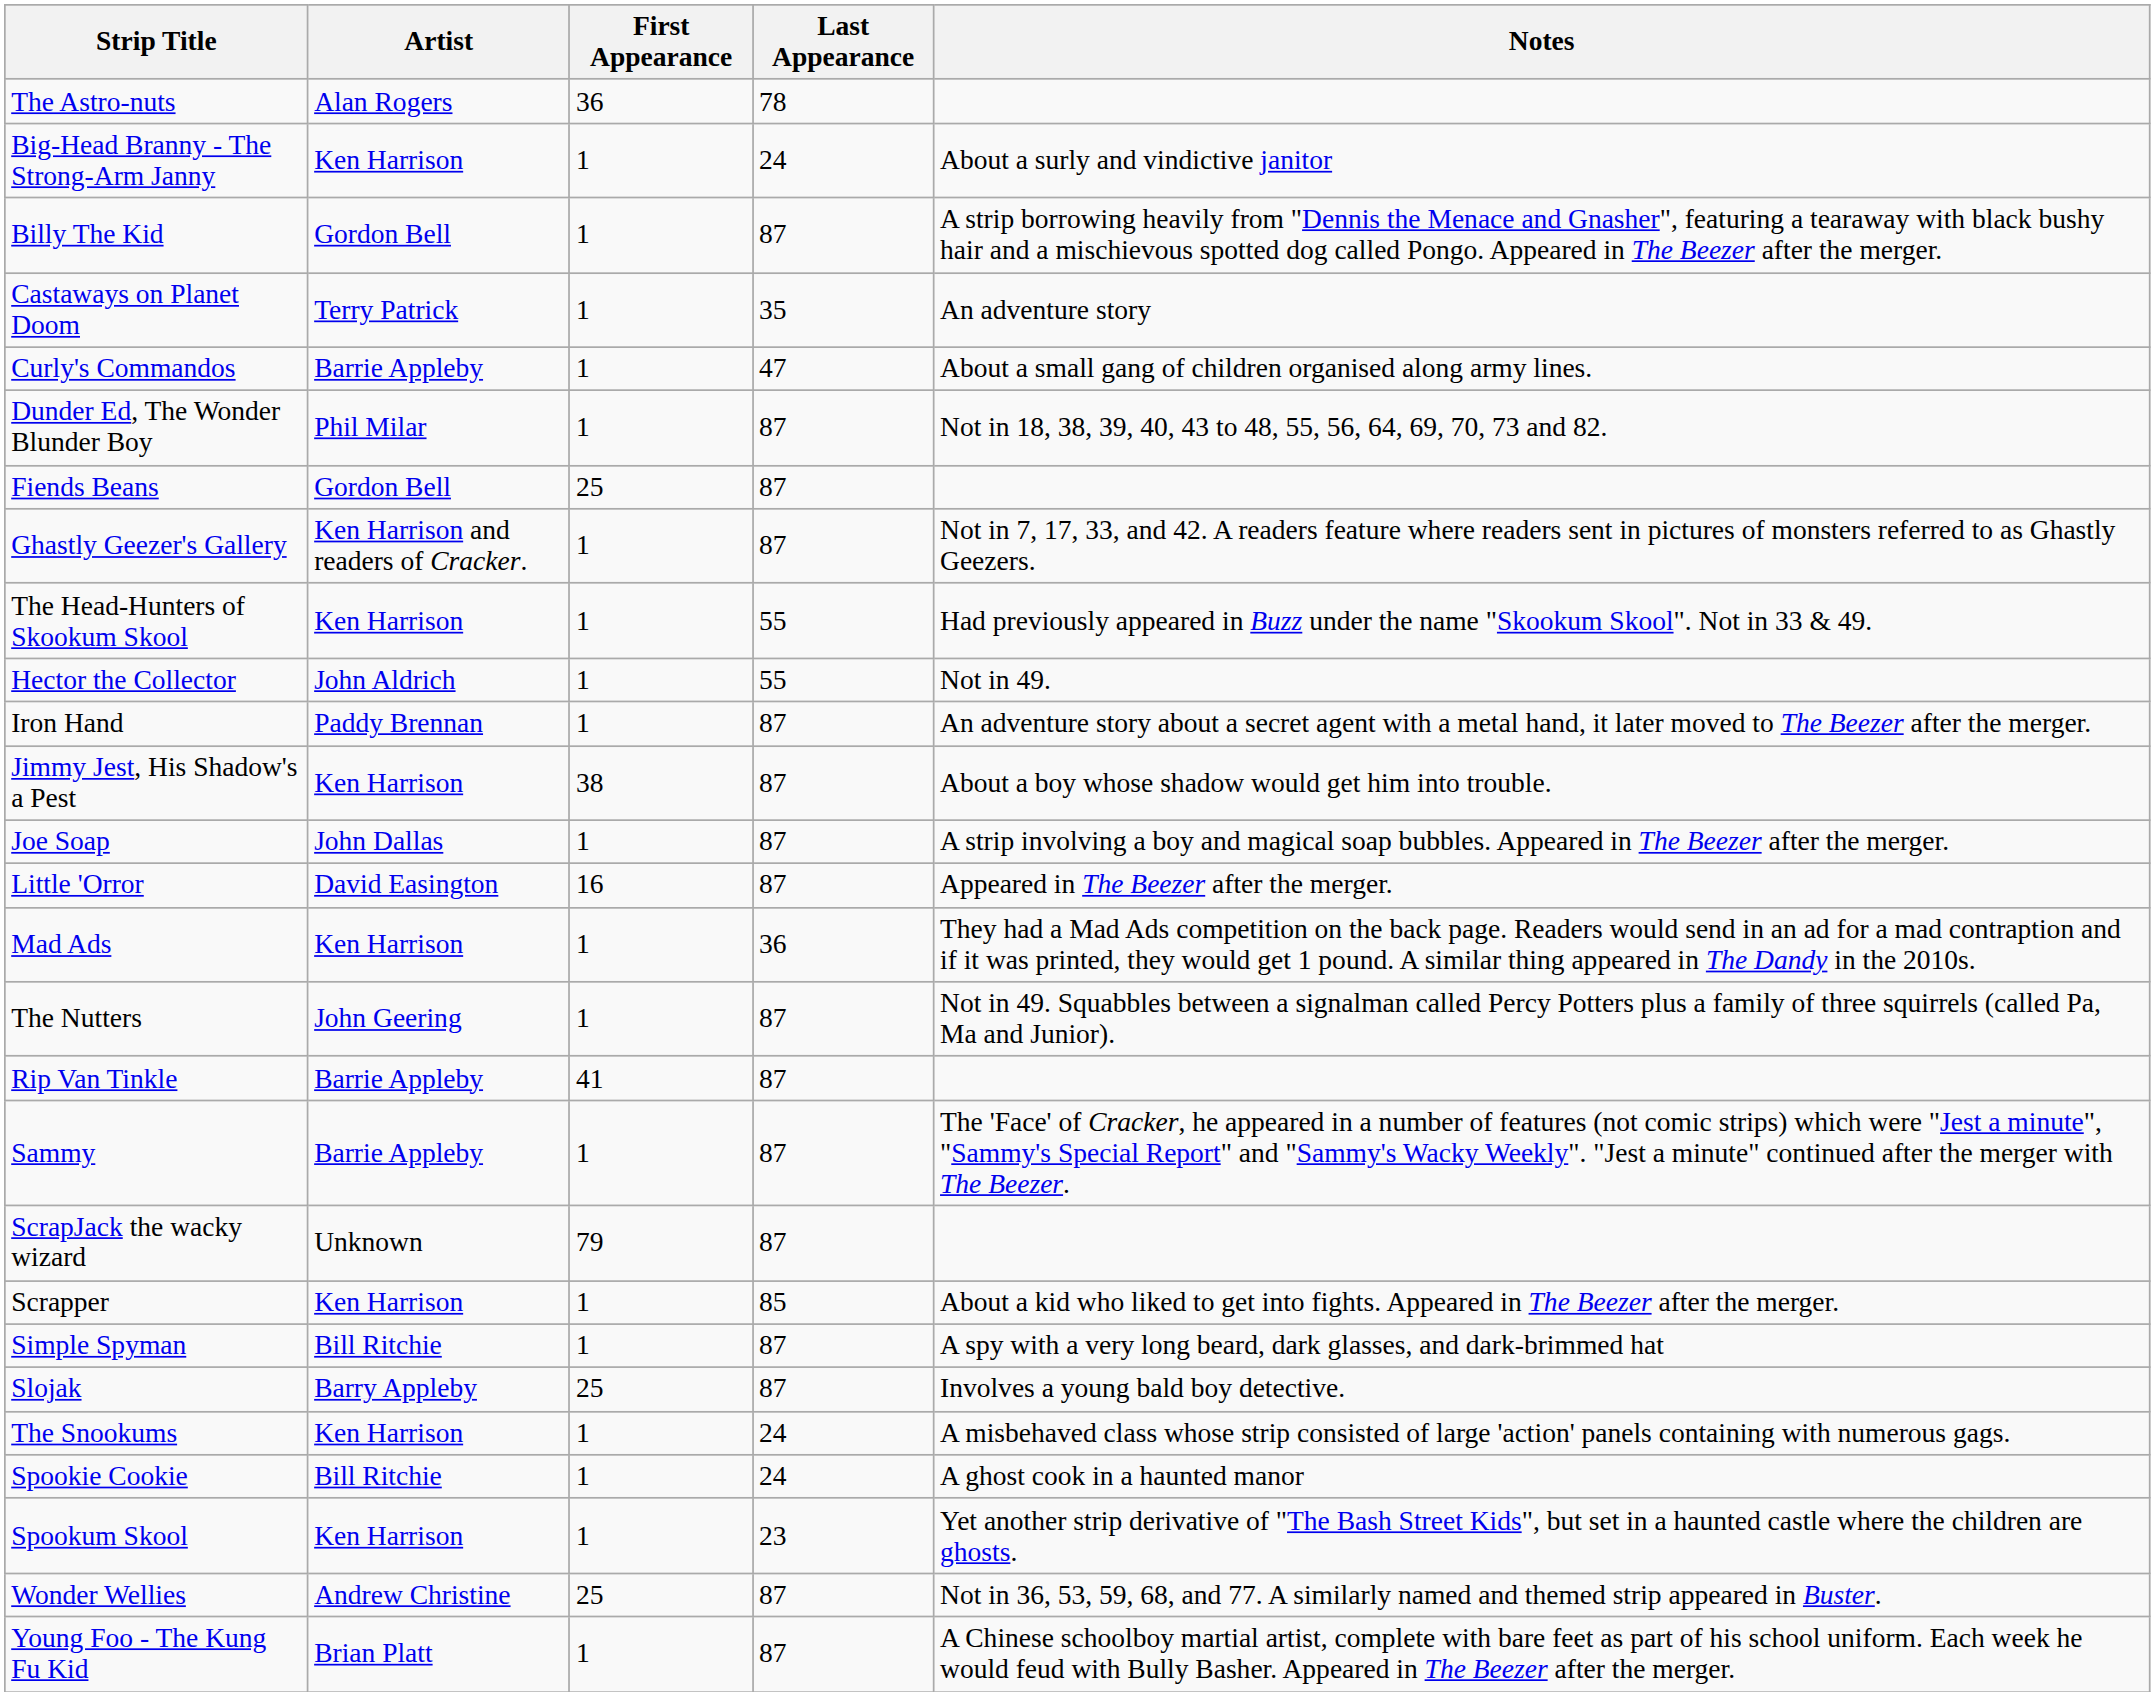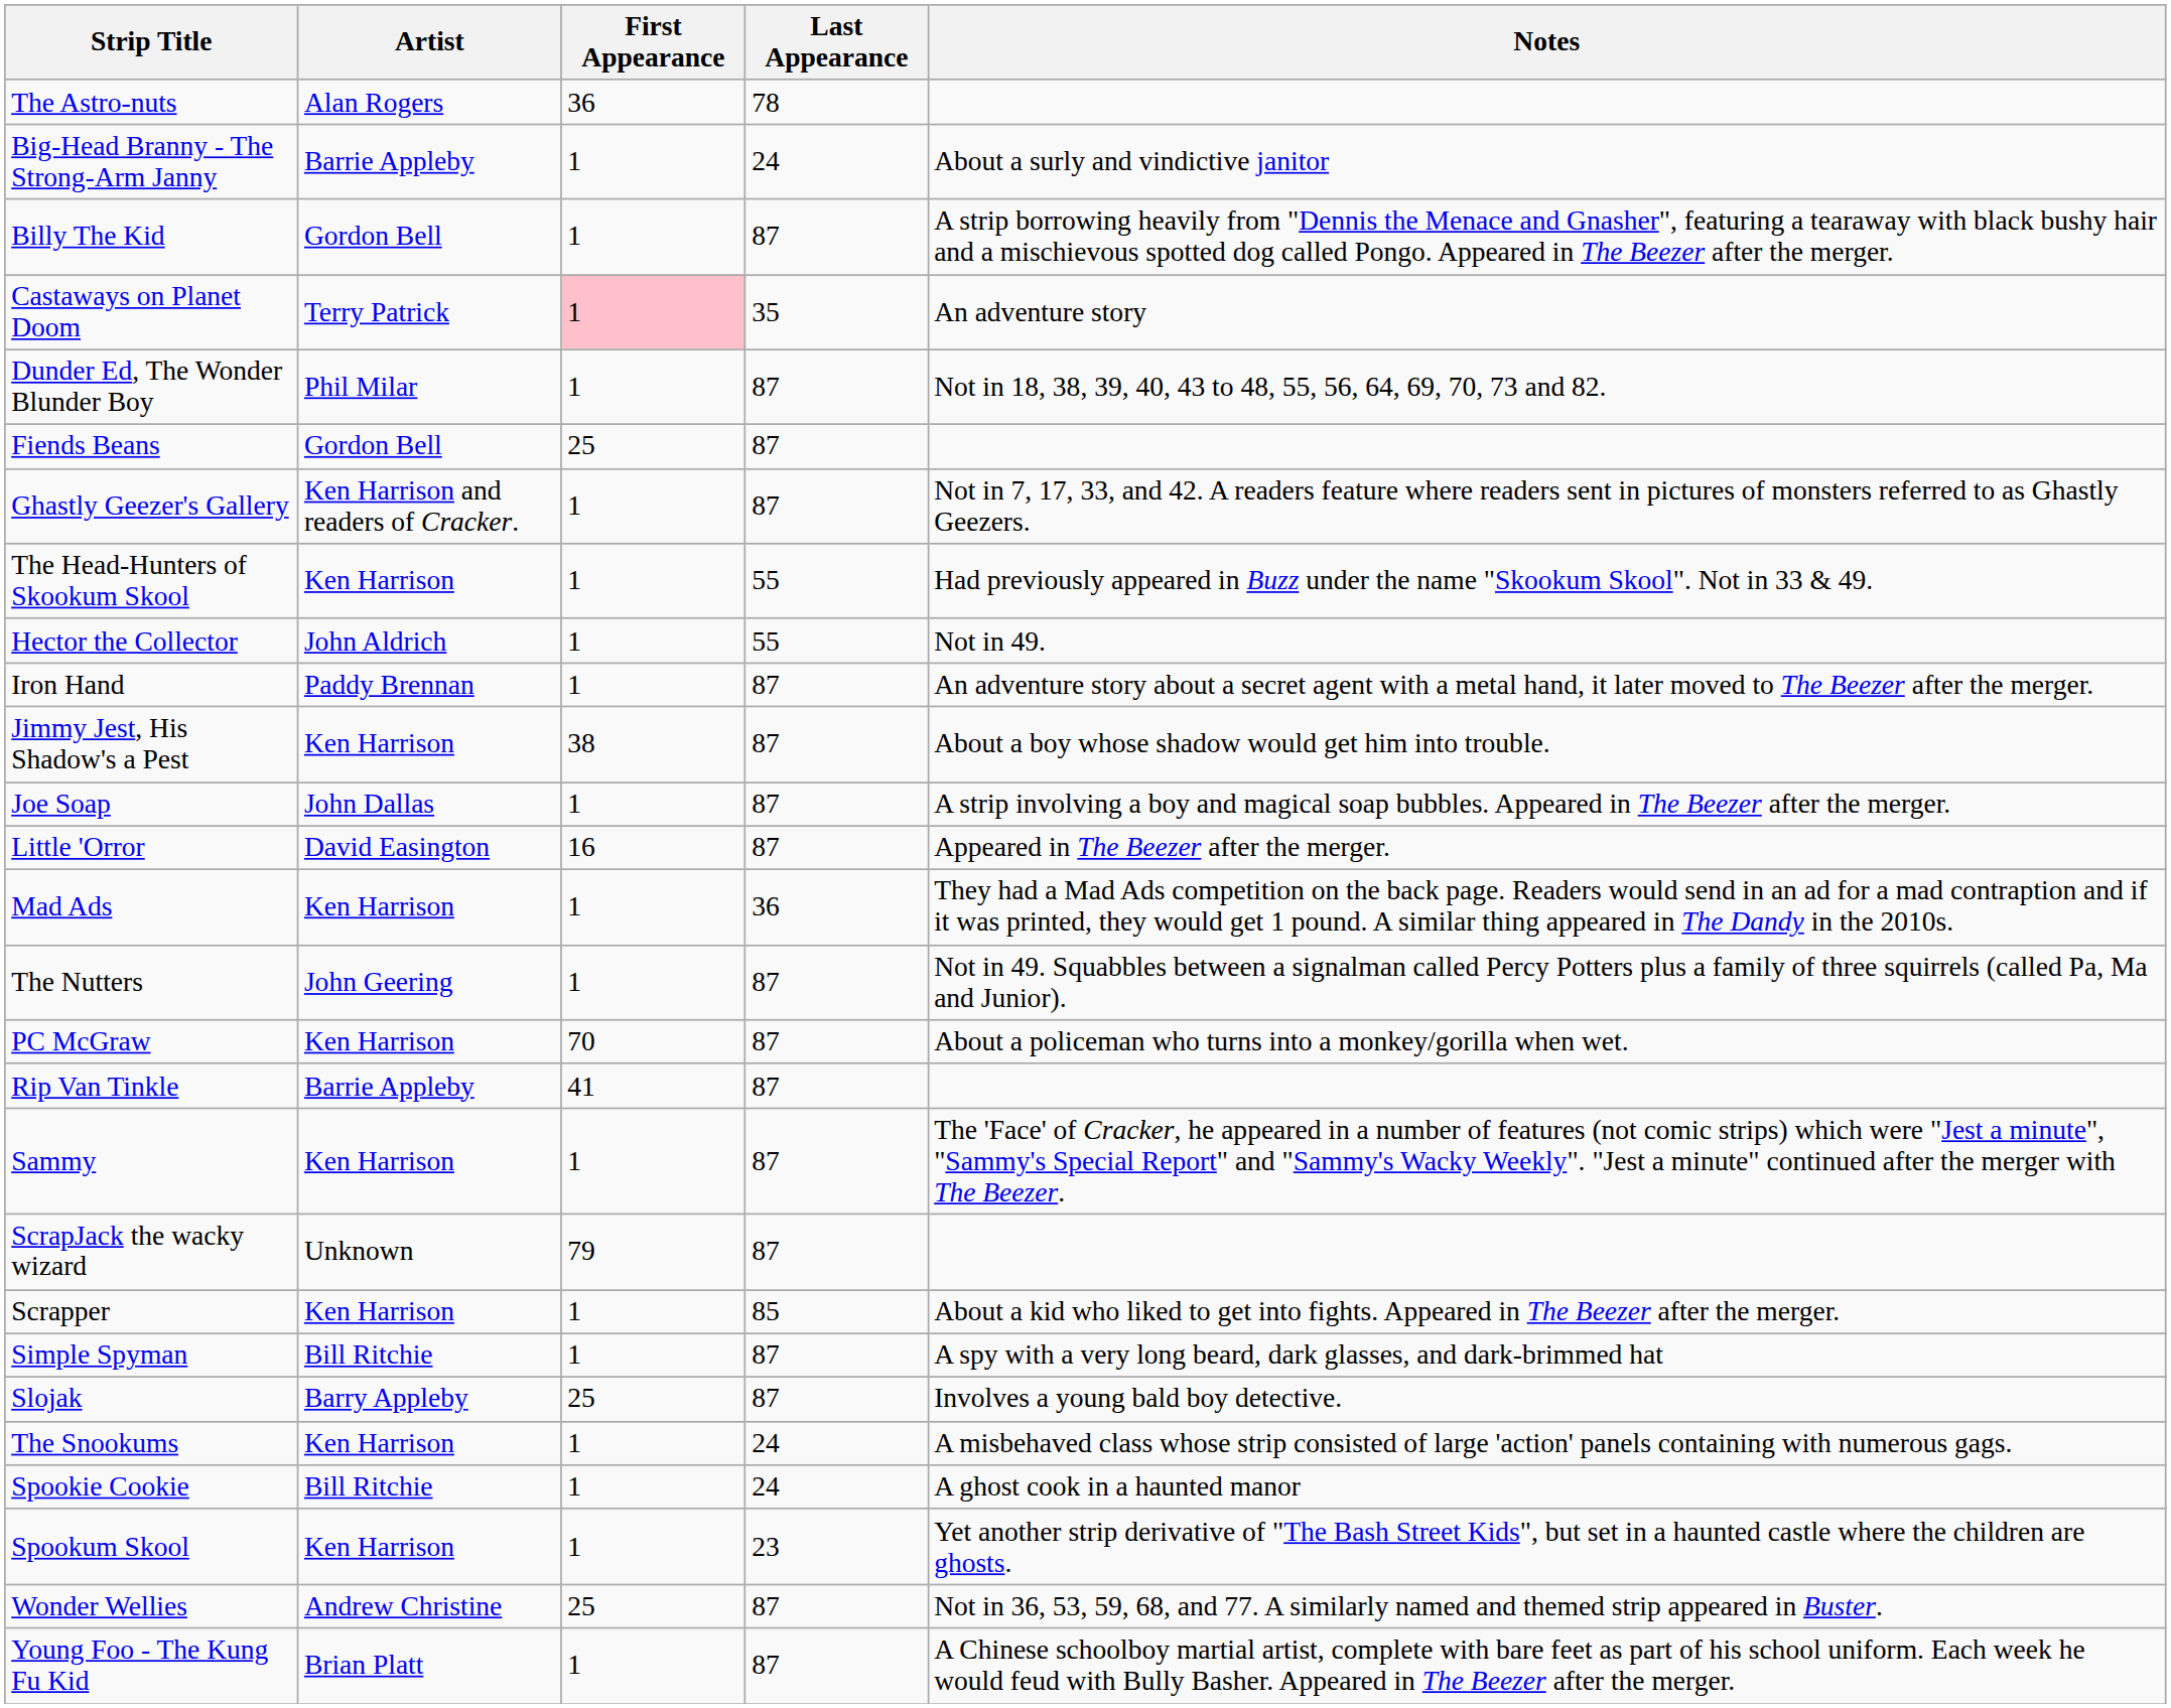Big-Head Branny - The Strong-Arm Janny | Artist: Ken Harrison -> Barrie Appleby
Castaways on Planet Doom | First Appearance: no background -> pink background
- row: Curly's Commandos | Barrie Appleby | 1 | 47 | About a small gang of children organised along army lines.
+ row: PC McGraw | Ken Harrison | 70 | 87 | About a policeman who turns into a monkey/gorilla when wet.
Sammy | Artist: Barrie Appleby -> Ken Harrison
